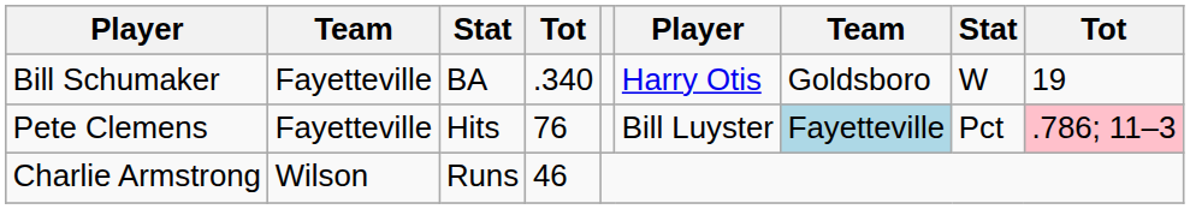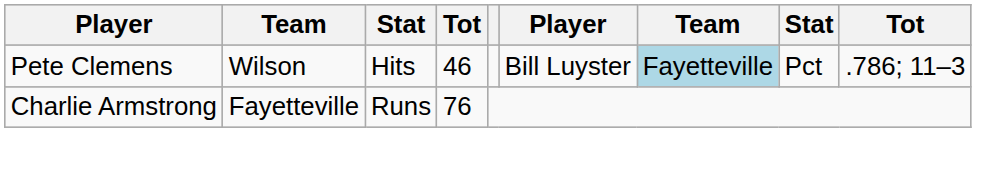- row: Bill Schumaker | Fayetteville | BA | .340 | Harry Otis | Goldsboro | W | 19
Pete Clemens | column 2: Fayetteville -> Wilson
Pete Clemens | column 4: 76 -> 46
Pete Clemens | column 9: pink background -> no background
Charlie Armstrong | column 2: Wilson -> Fayetteville
Charlie Armstrong | column 4: 46 -> 76
